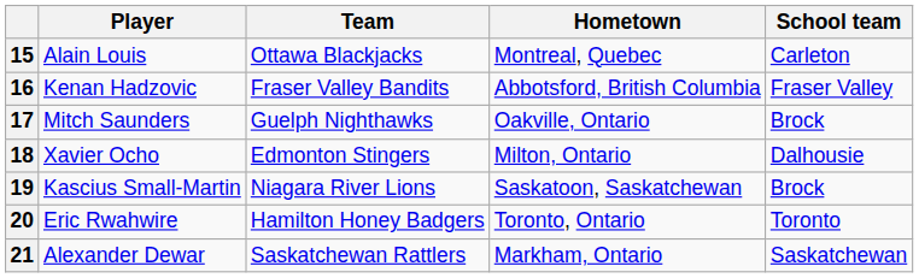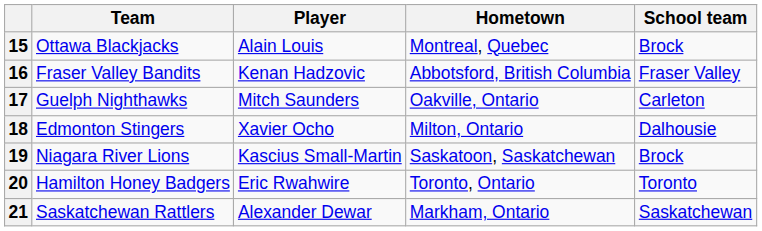columns swapped: Team <-> Player
15 | School team: Carleton -> Brock
17 | School team: Brock -> Carleton
